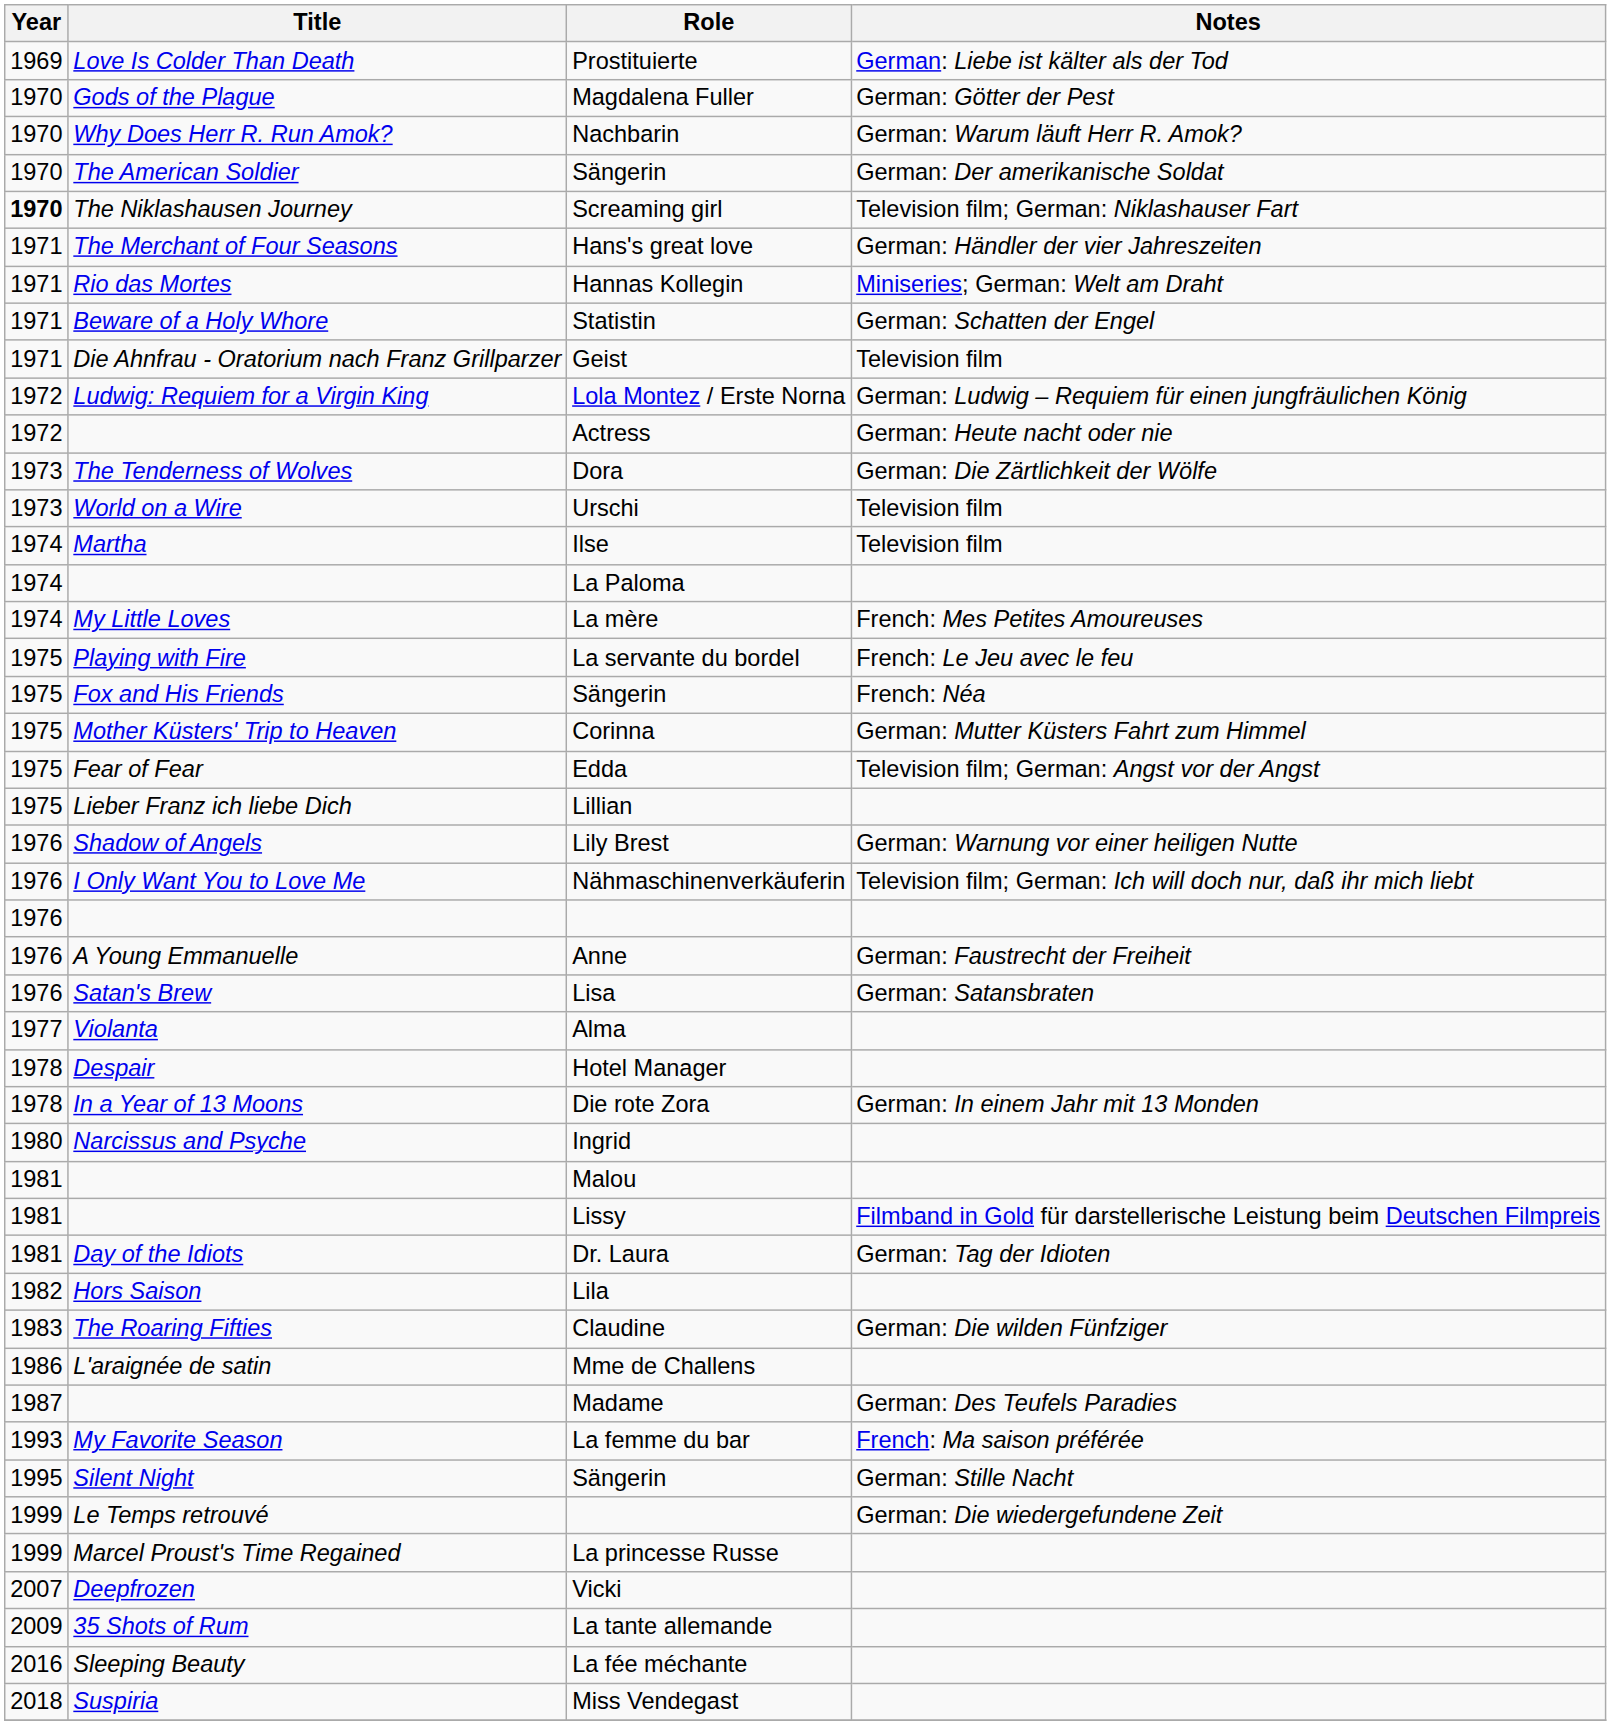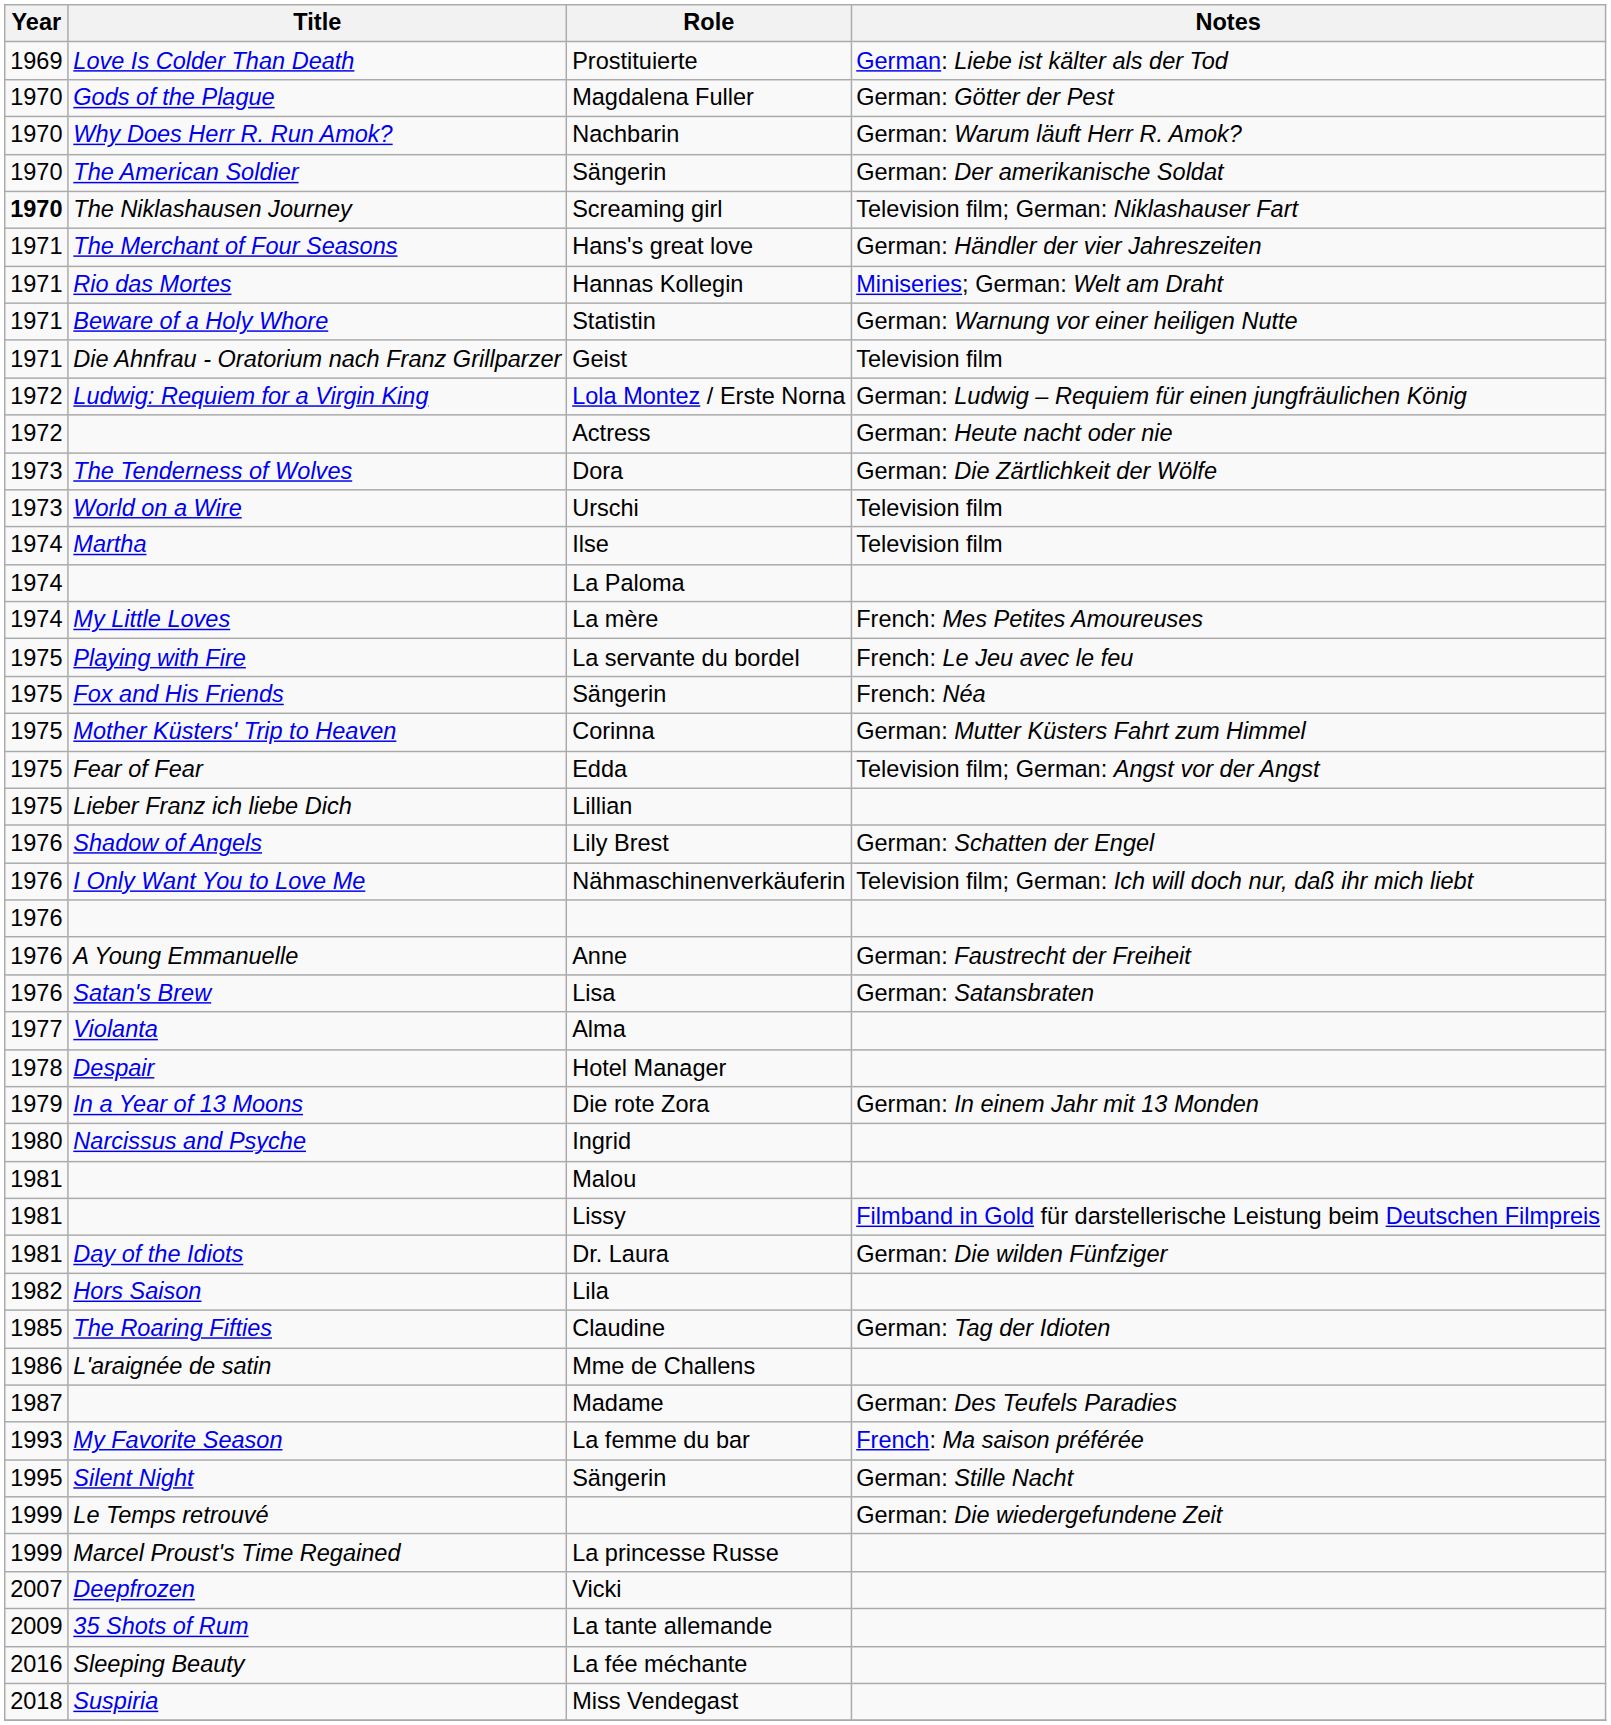Statistin | Notes: German: Schatten der Engel -> German: Warnung vor einer heiligen Nutte
Lily Brest | Notes: German: Warnung vor einer heiligen Nutte -> German: Schatten der Engel
Die rote Zora | Year: 1978 -> 1979
Dr. Laura | Notes: German: Tag der Idioten -> German: Die wilden Fünfziger
Claudine | Year: 1983 -> 1985
Claudine | Notes: German: Die wilden Fünfziger -> German: Tag der Idioten
